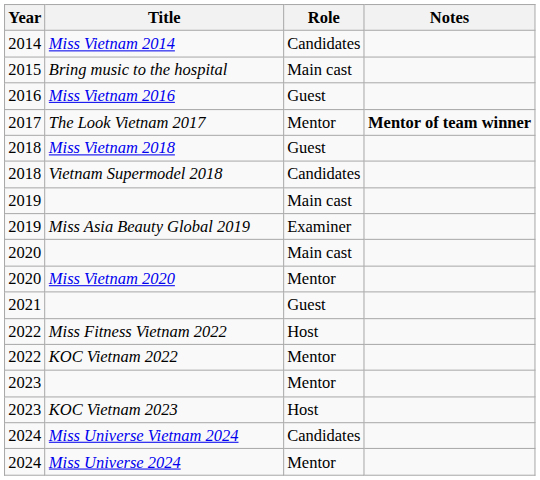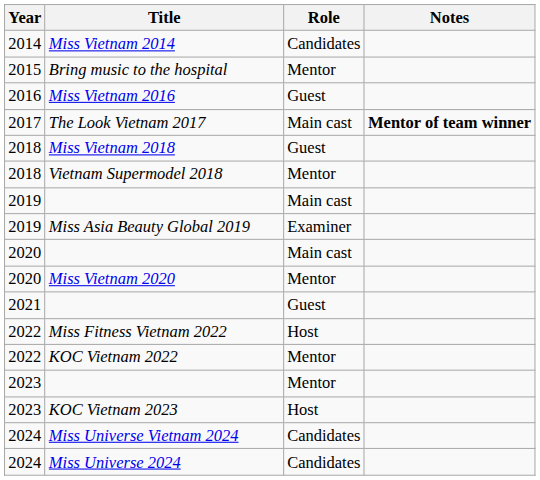Bring music to the hospital | Role: Main cast -> Mentor
The Look Vietnam 2017 | Role: Mentor -> Main cast
Vietnam Supermodel 2018 | Role: Candidates -> Mentor
Miss Universe 2024 | Role: Mentor -> Candidates
